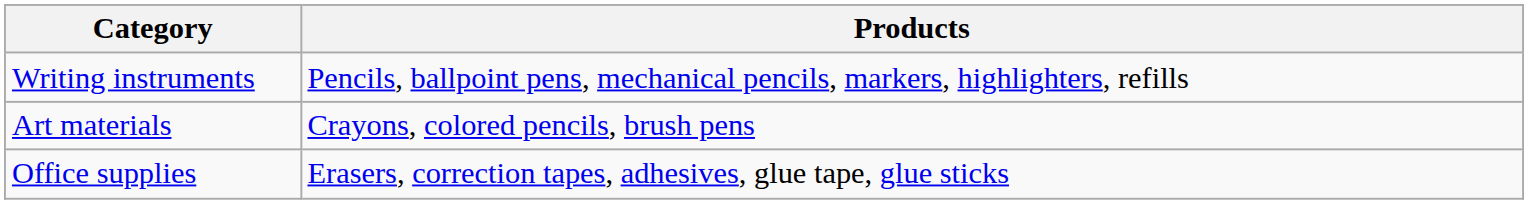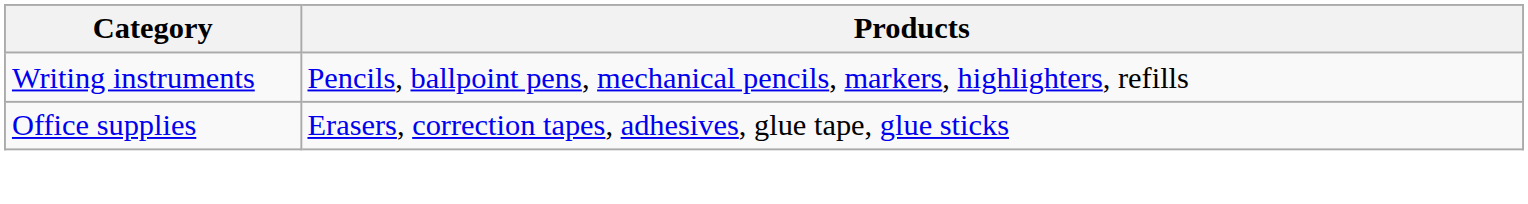- row: Art materials | Crayons, colored pencils, brush pens
